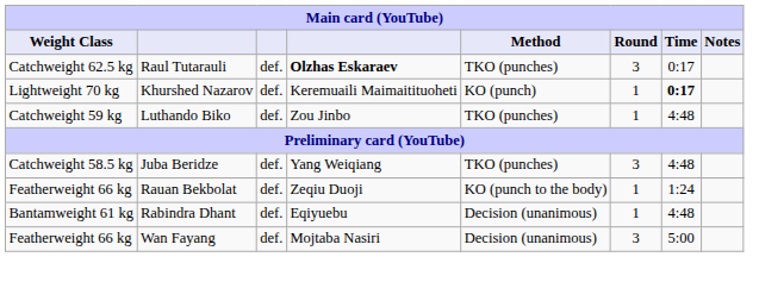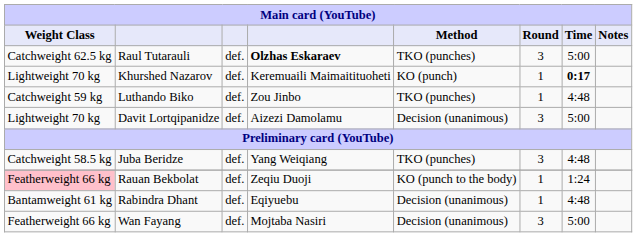Raul Tutarauli | Time: 0:17 -> 5:00
+ row: Lightweight 70 kg | Davit Lortqipanidze | def. | Aizezi Damolamu | Decision (unanimous) | 3 | 5:00
Rauan Bekbolat | Weight Class: no background -> pink background
